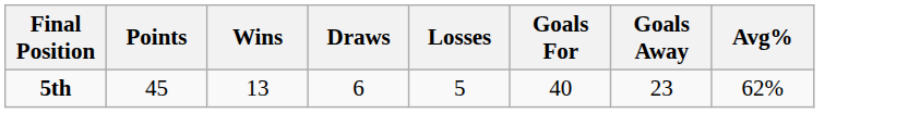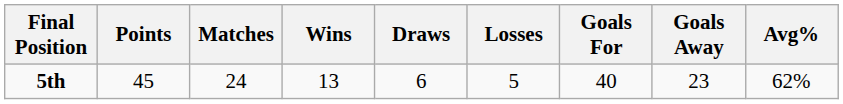+ column: Matches | 24
